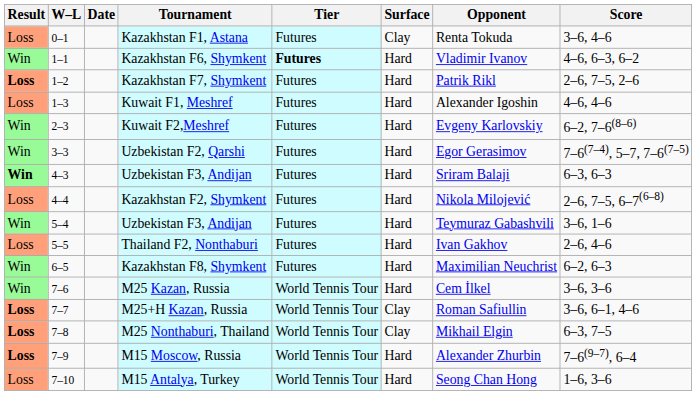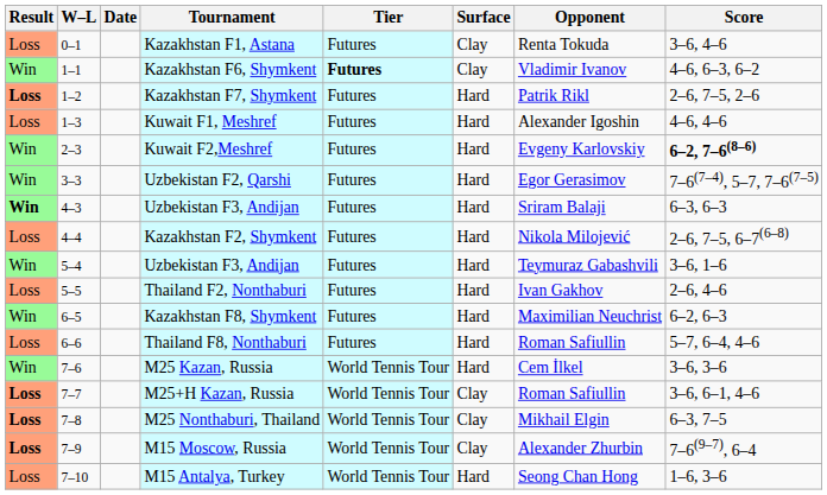Kazakhstan F6, Shymkent | Surface: Hard -> Clay
Kuwait F2,Meshref | Score: normal -> bold
+ row: Loss | 6–6 | Thailand F8, Nonthaburi | Futures | Hard | Roman Safiullin | 5–7, 6–4, 4–6
M15 Moscow, Russia | Surface: Hard -> Clay
